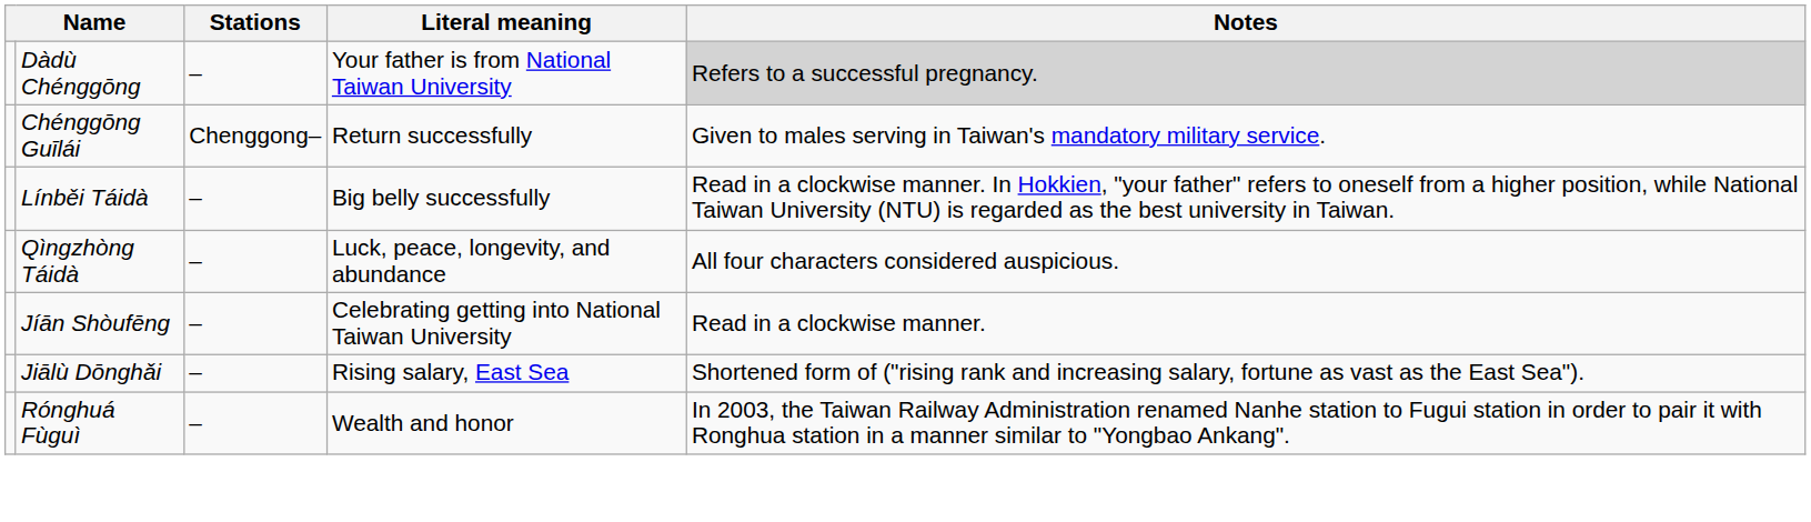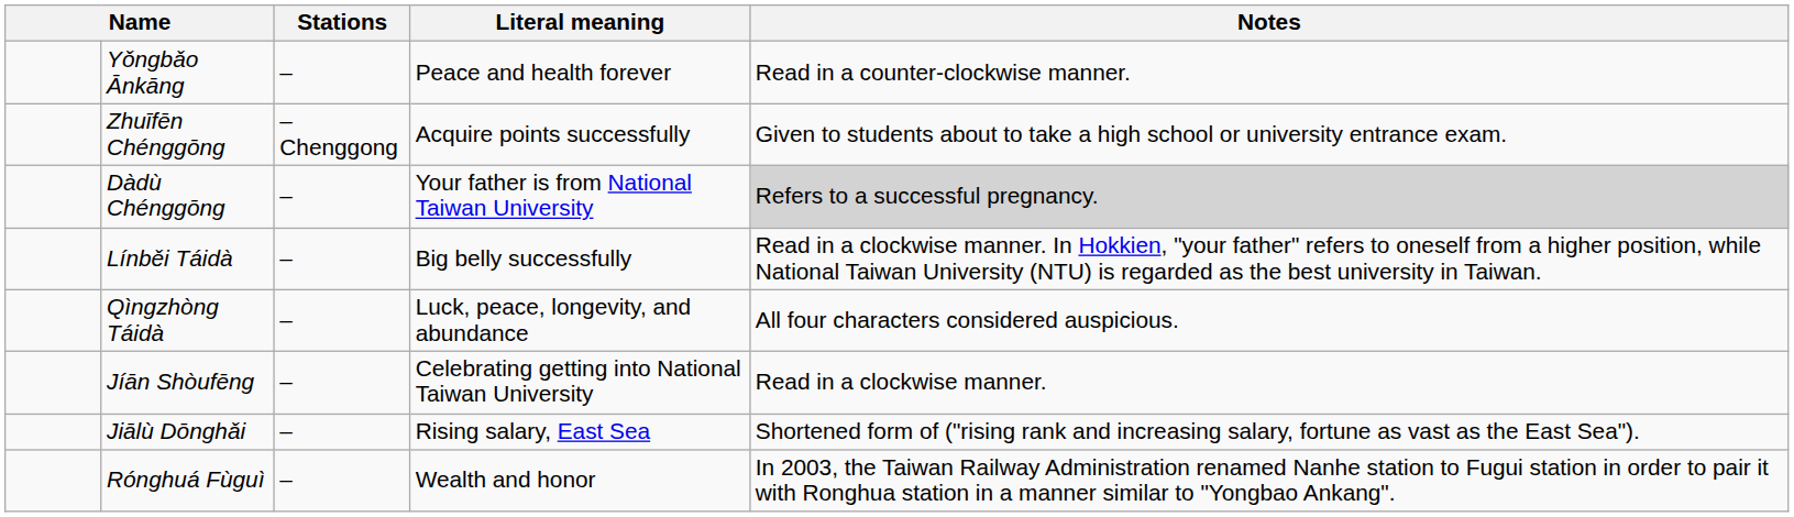+ row: Yǒngbǎo Ānkāng | – | Peace and health forever | Read in a counter-clockwise manner.
+ row: Zhuīfēn Chénggōng | –Chenggong | Acquire points successfully | Given to students about to take a high school or university entrance exam.
- row: Chénggōng Guīlái | Chenggong– | Return successfully | Given to males serving in Taiwan's mandatory military service.
